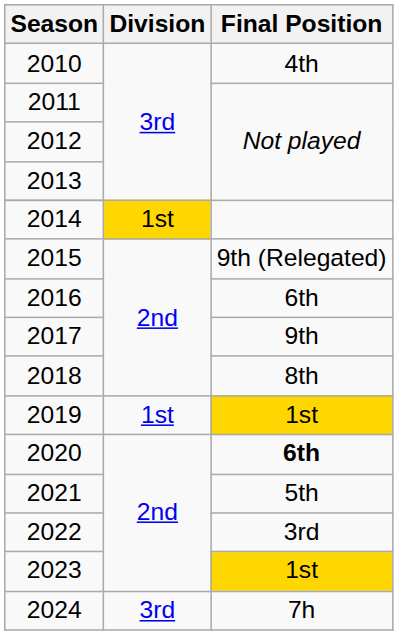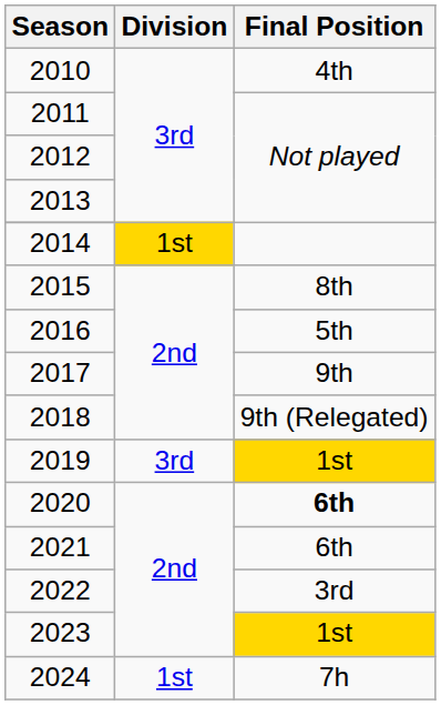2015 | Final Position: 9th (Relegated) -> 8th
2016 | Final Position: 6th -> 5th
2018 | Final Position: 8th -> 9th (Relegated)
2019 | Division: 1st -> 3rd
2021 | Final Position: 5th -> 6th
2024 | Division: 3rd -> 1st
